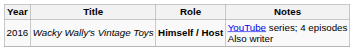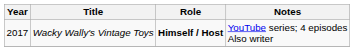Wacky Wally's Vintage Toys | Year: 2016 -> 2017
